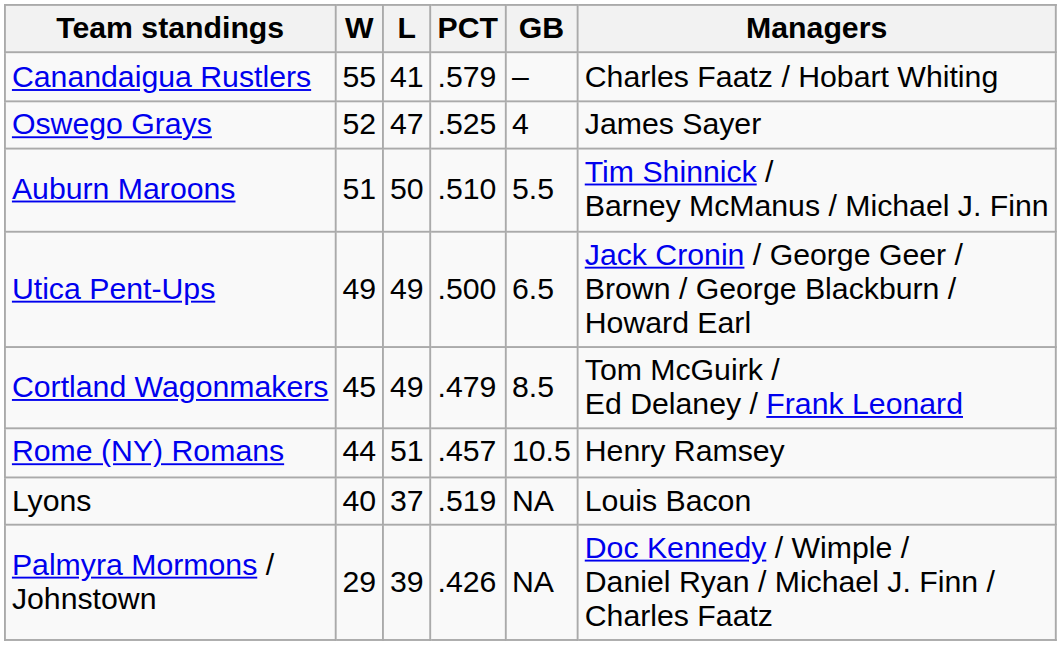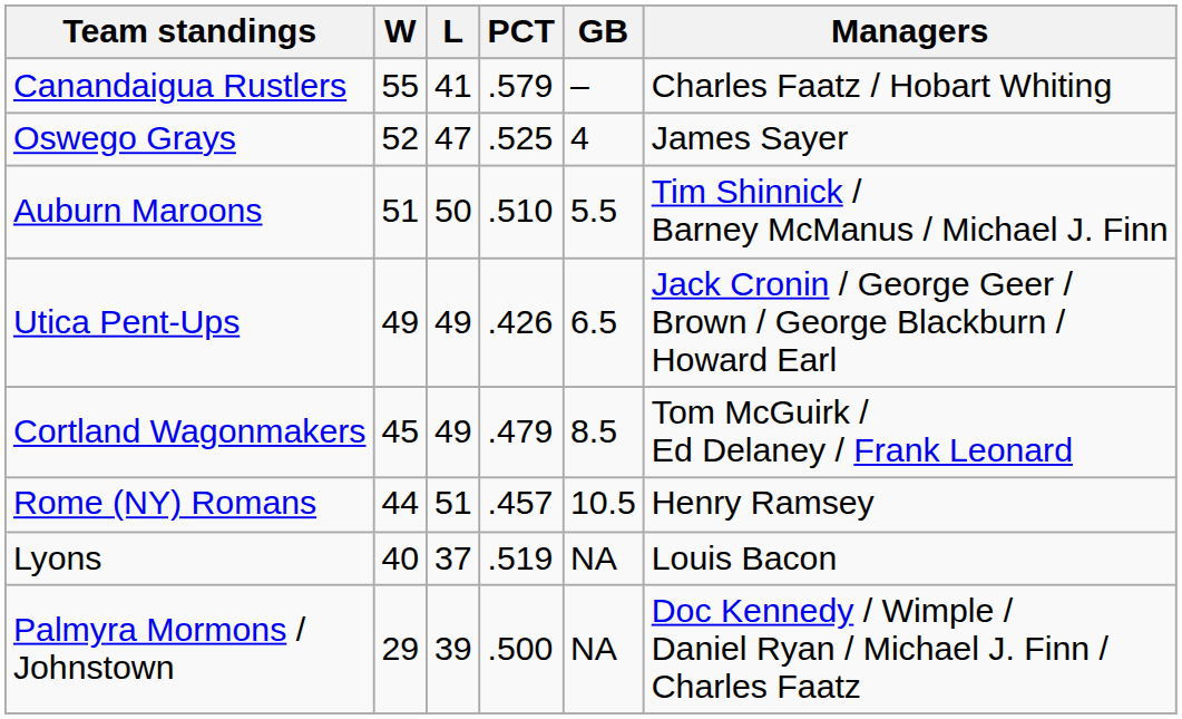Utica Pent-Ups | PCT: .500 -> .426
Palmyra Mormons / Johnstown | PCT: .426 -> .500
